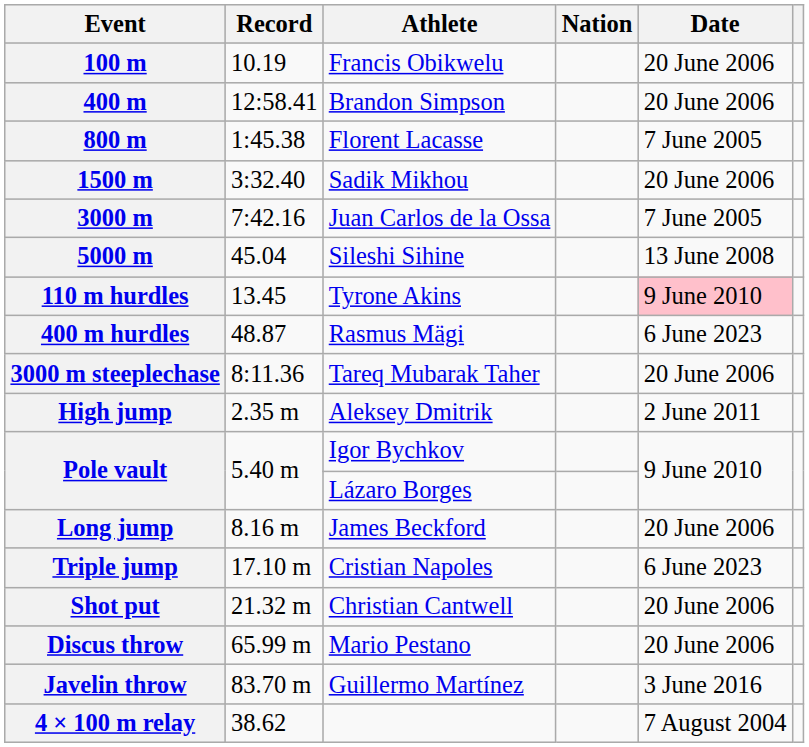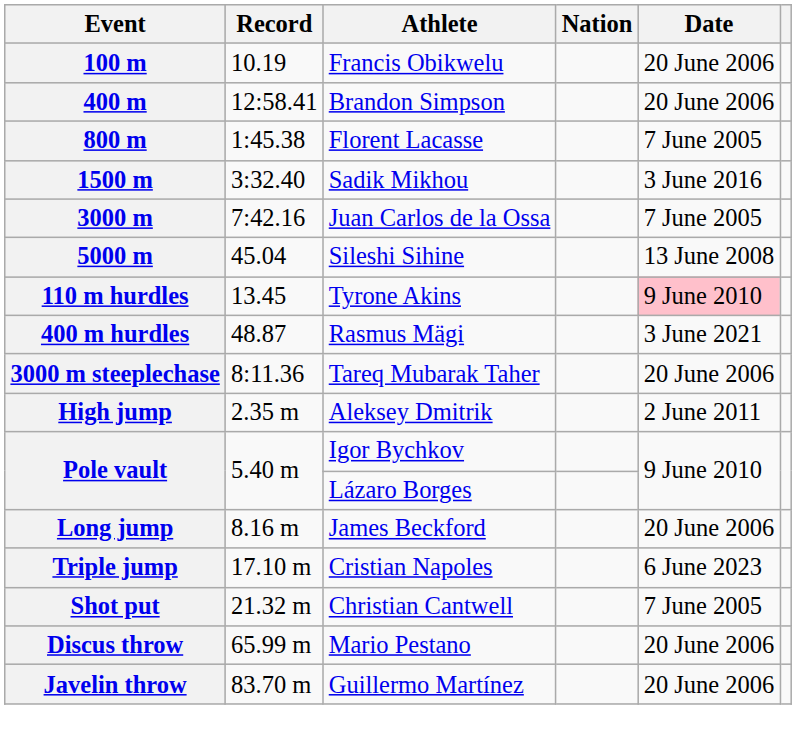1500 m | Date: 20 June 2006 -> 3 June 2016
400 m hurdles | Date: 6 June 2023 -> 3 June 2021
Shot put | Date: 20 June 2006 -> 7 June 2005
Javelin throw | Date: 3 June 2016 -> 20 June 2006
- row: 4 × 100 m relay | 38.62 | 7 August 2004
